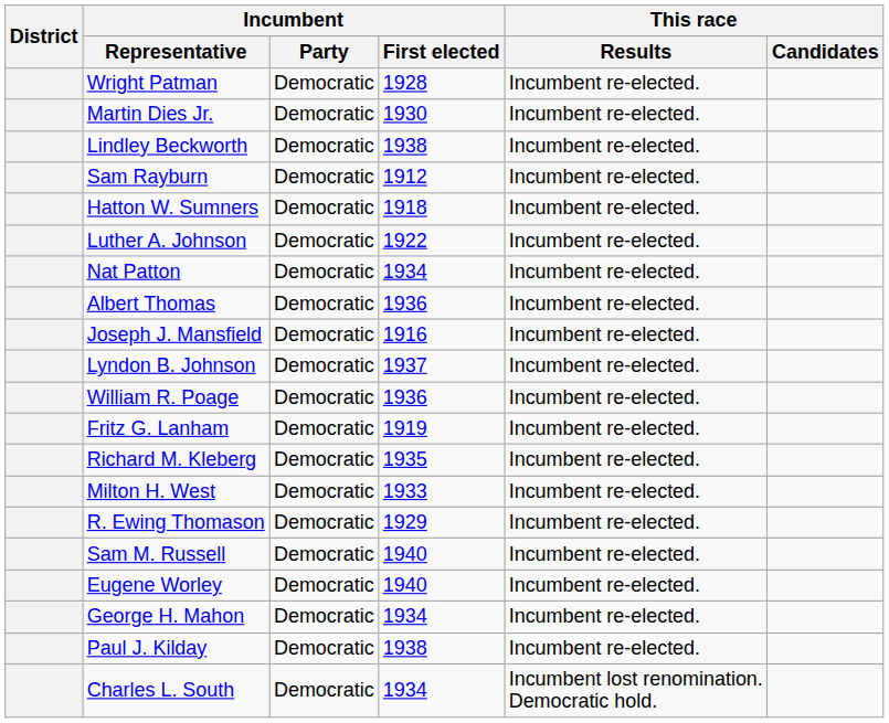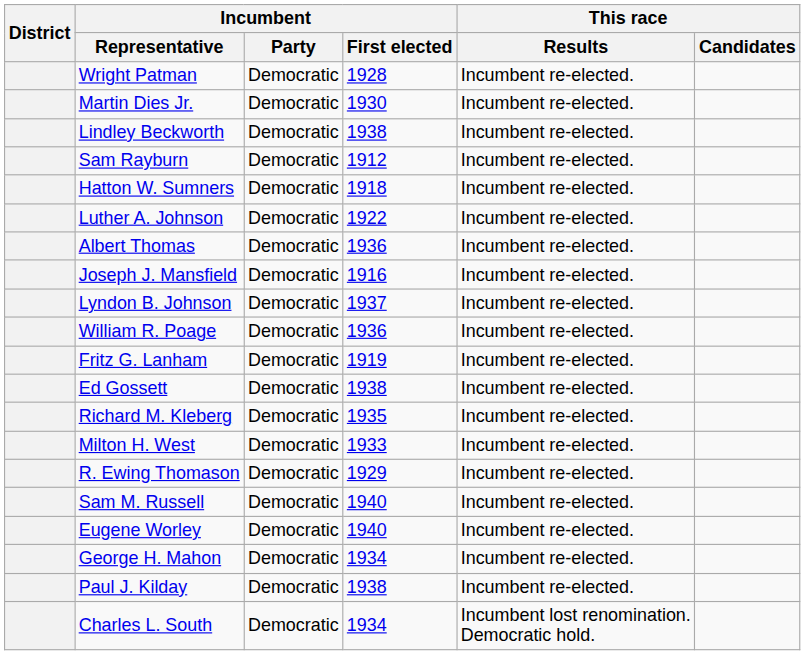- row: Nat Patton | Democratic | 1934 | Incumbent re-elected.
+ row: Ed Gossett | Democratic | 1938 | Incumbent re-elected.
